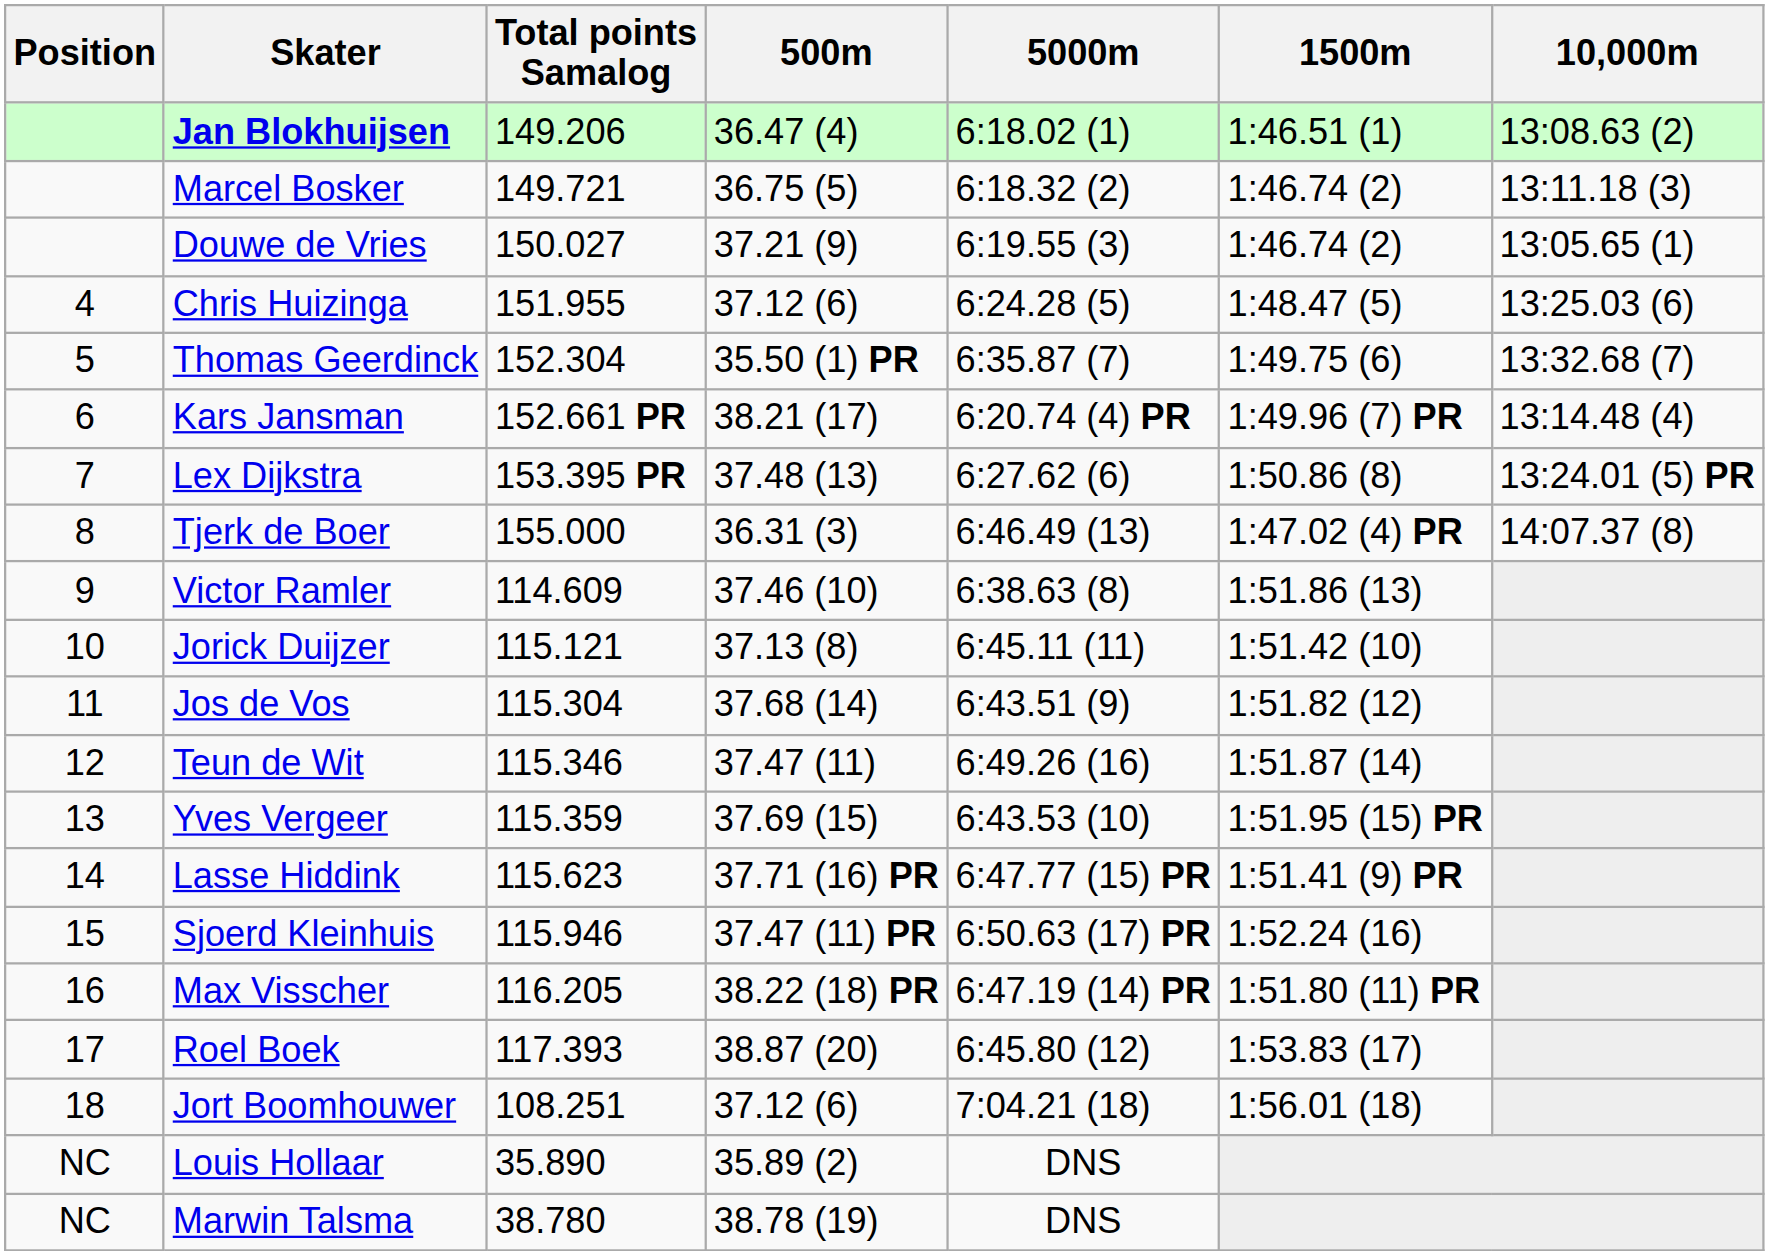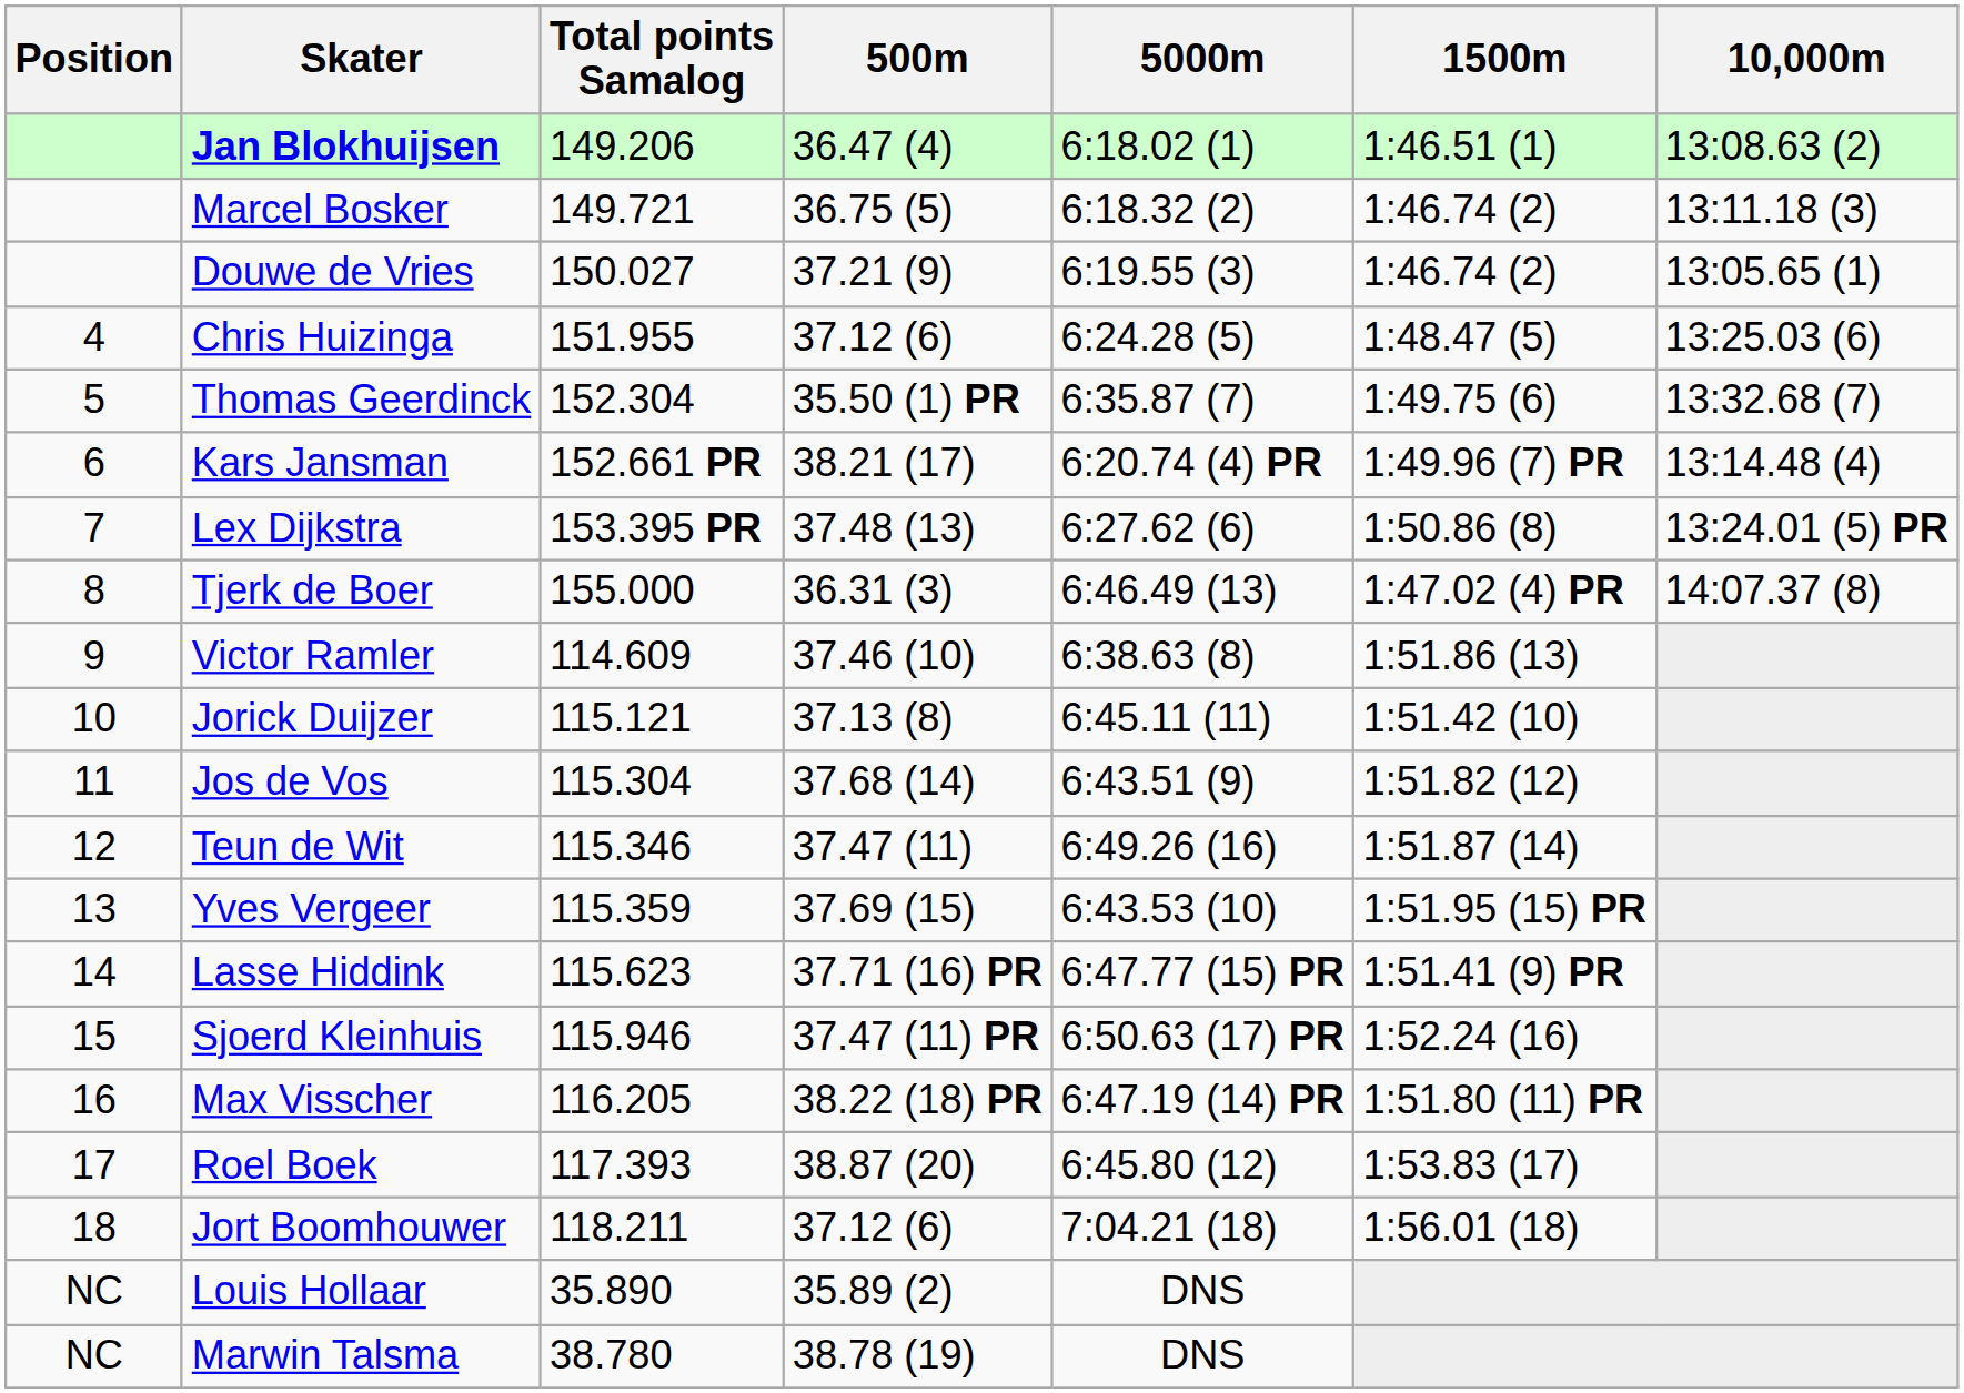Jort Boomhouwer | Total points Samalog: 108.251 -> 118.211
